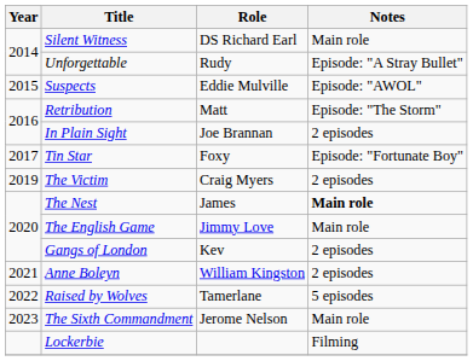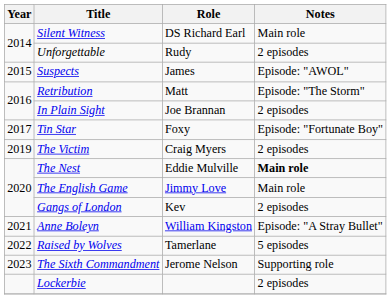Unforgettable | Notes: Episode: "A Stray Bullet" -> 2 episodes
Suspects | Role: Eddie Mulville -> James
The Nest | Role: James -> Eddie Mulville
Anne Boleyn | Notes: 2 episodes -> Episode: "A Stray Bullet"
The Sixth Commandment | Notes: Main role -> Supporting role
Lockerbie | Notes: Filming -> 2 episodes
